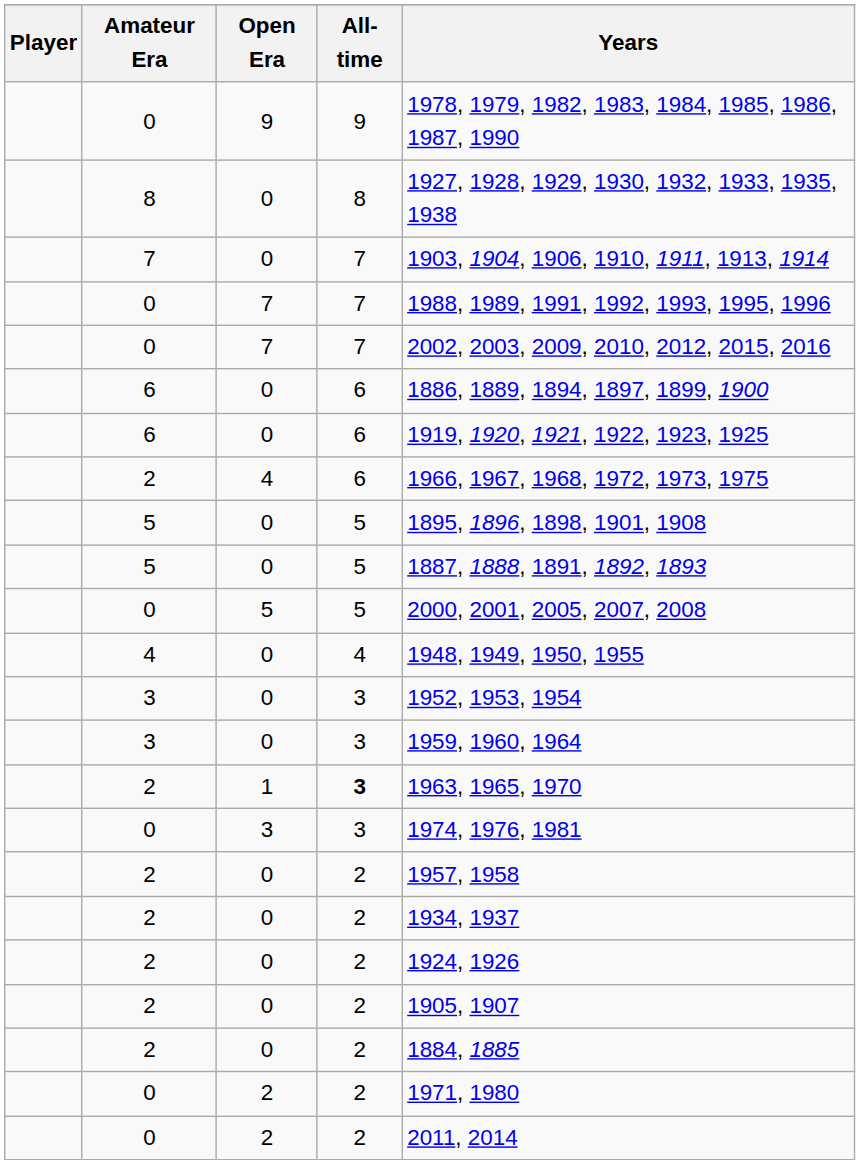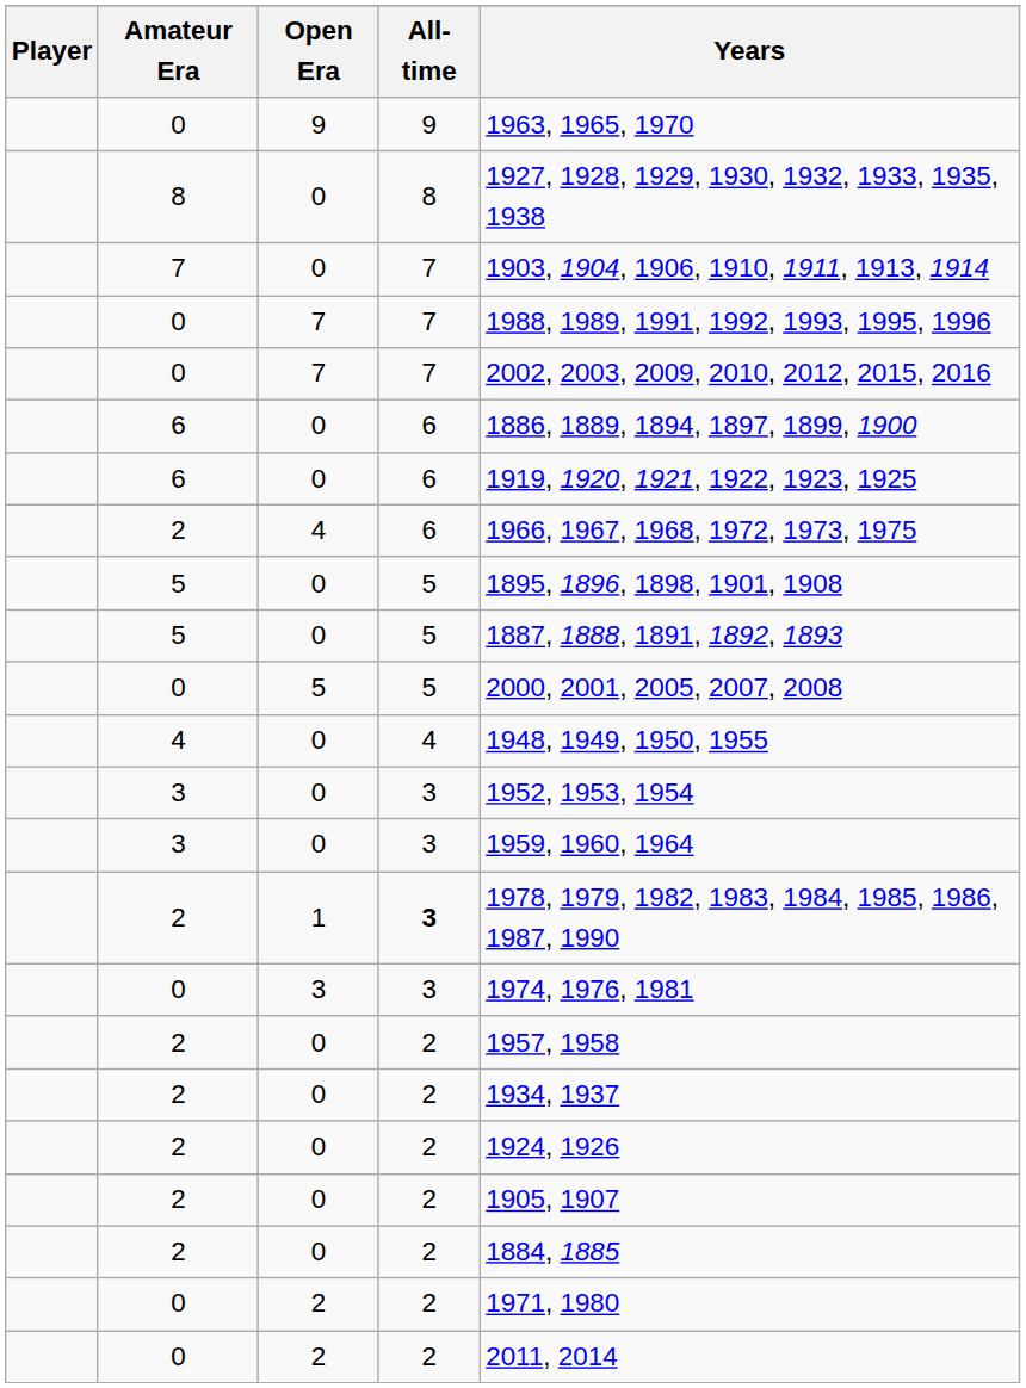0 / 9 | Years: 1978, 1979, 1982, 1983, 1984, 1985, 1986, 1987, 1990 -> 1963, 1965, 1970
2 / 1 | Years: 1963, 1965, 1970 -> 1978, 1979, 1982, 1983, 1984, 1985, 1986, 1987, 1990
